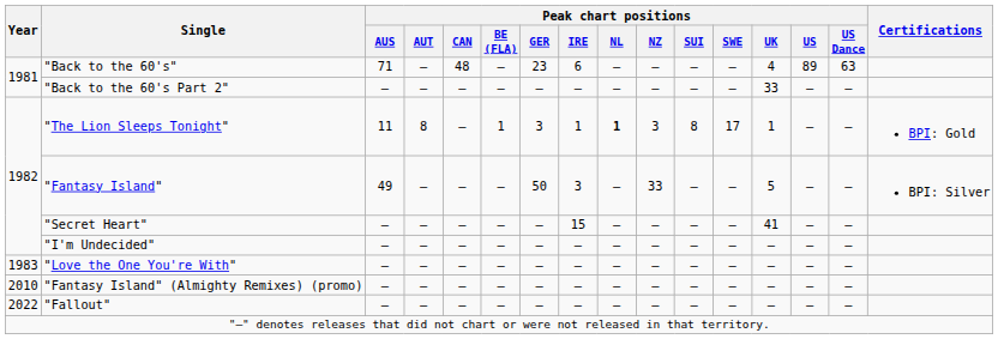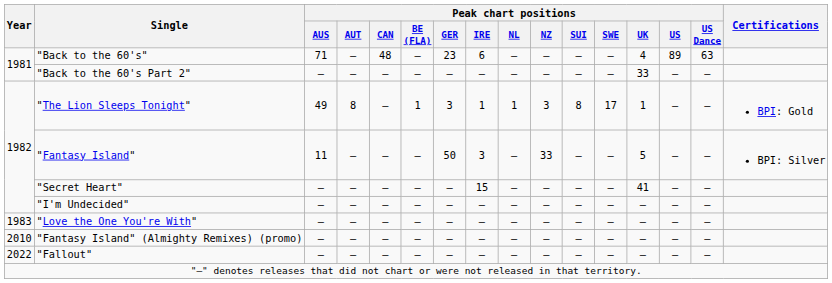"The Lion Sleeps Tonight" | Peak chart positions / AUS: 11 -> 49
"The Lion Sleeps Tonight" | Peak chart positions / NL: bold -> normal
"Fantasy Island" | Peak chart positions / AUS: 49 -> 11
